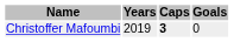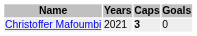Christoffer Mafoumbi | Years: 2019 -> 2021
